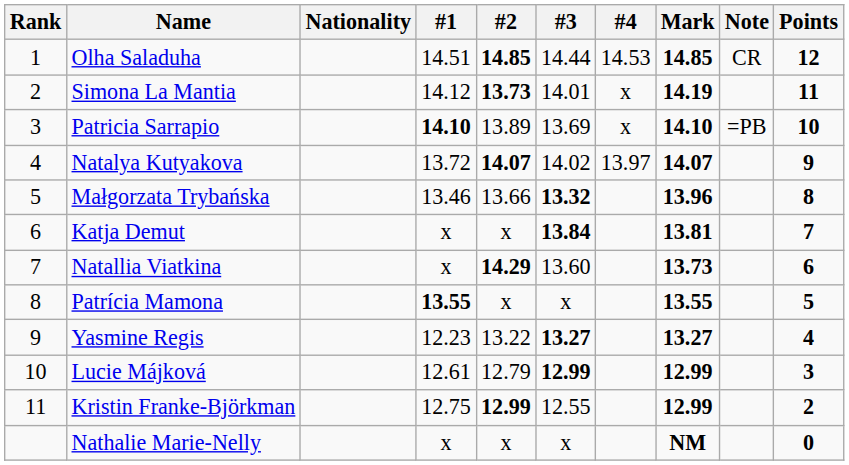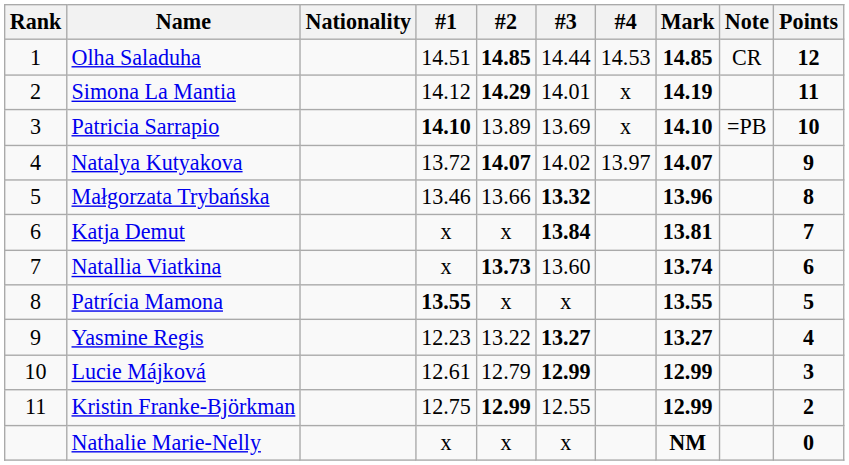Simona La Mantia | #2: 13.73 -> 14.29
Natallia Viatkina | #2: 14.29 -> 13.73
Natallia Viatkina | Mark: 13.73 -> 13.74
